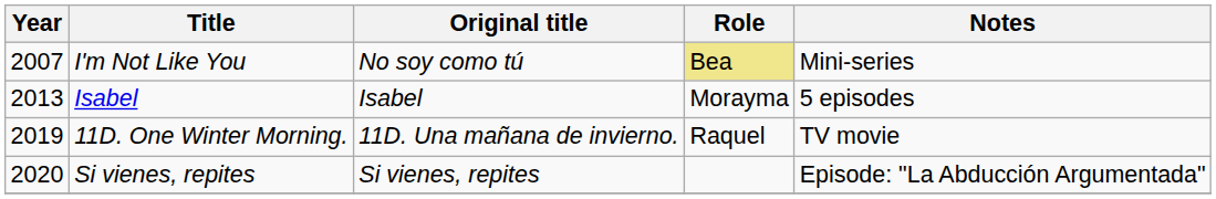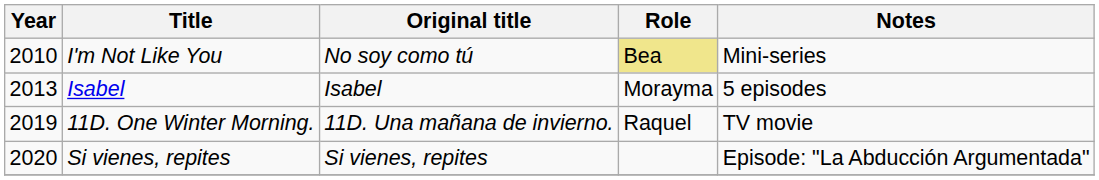I'm Not Like You | Year: 2007 -> 2010
